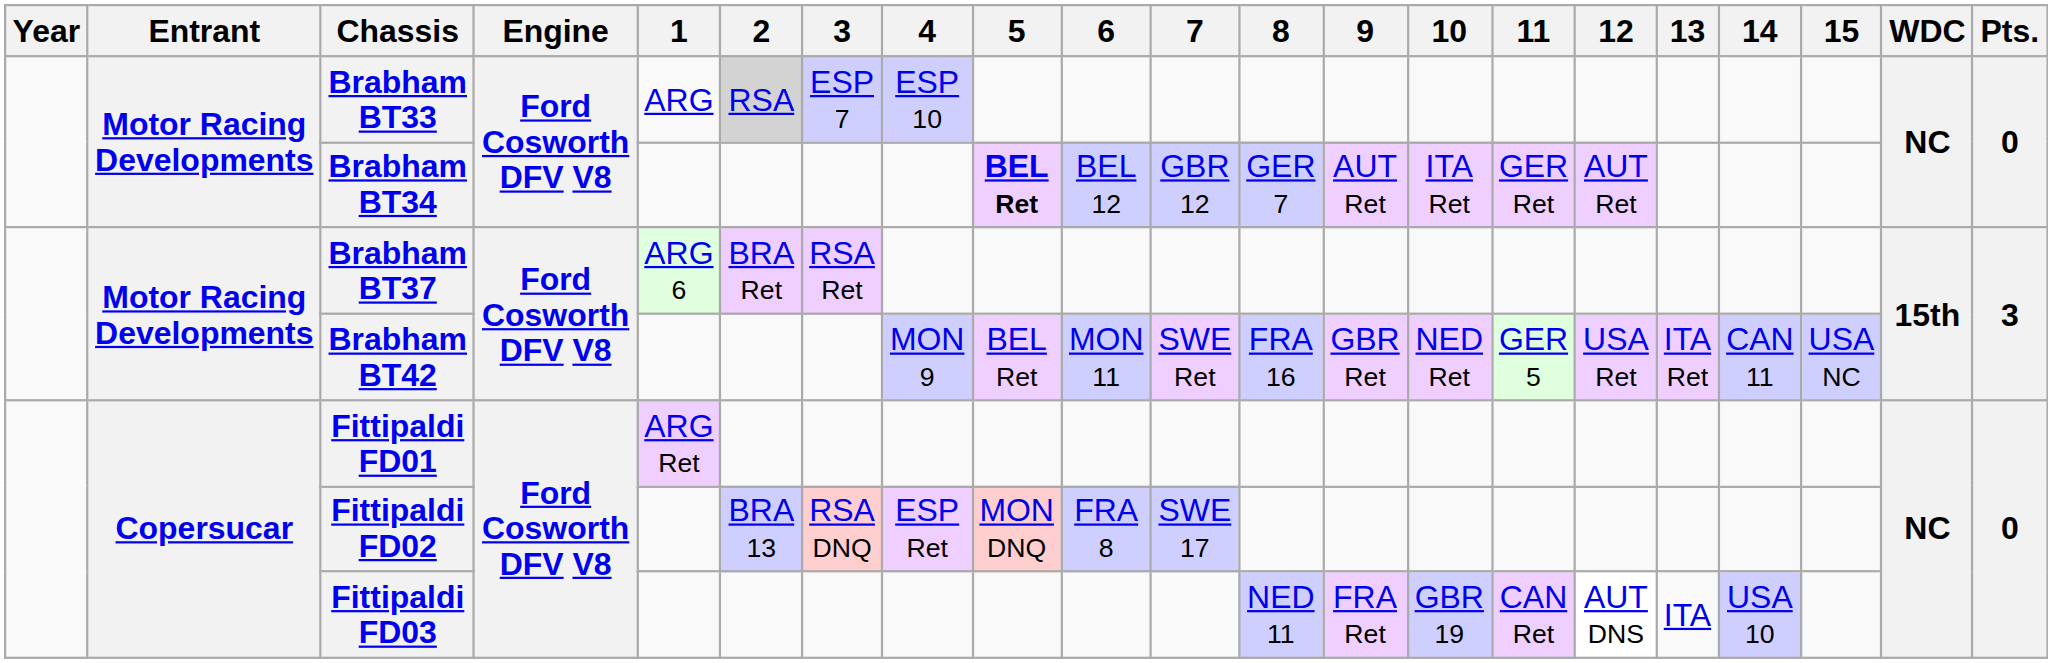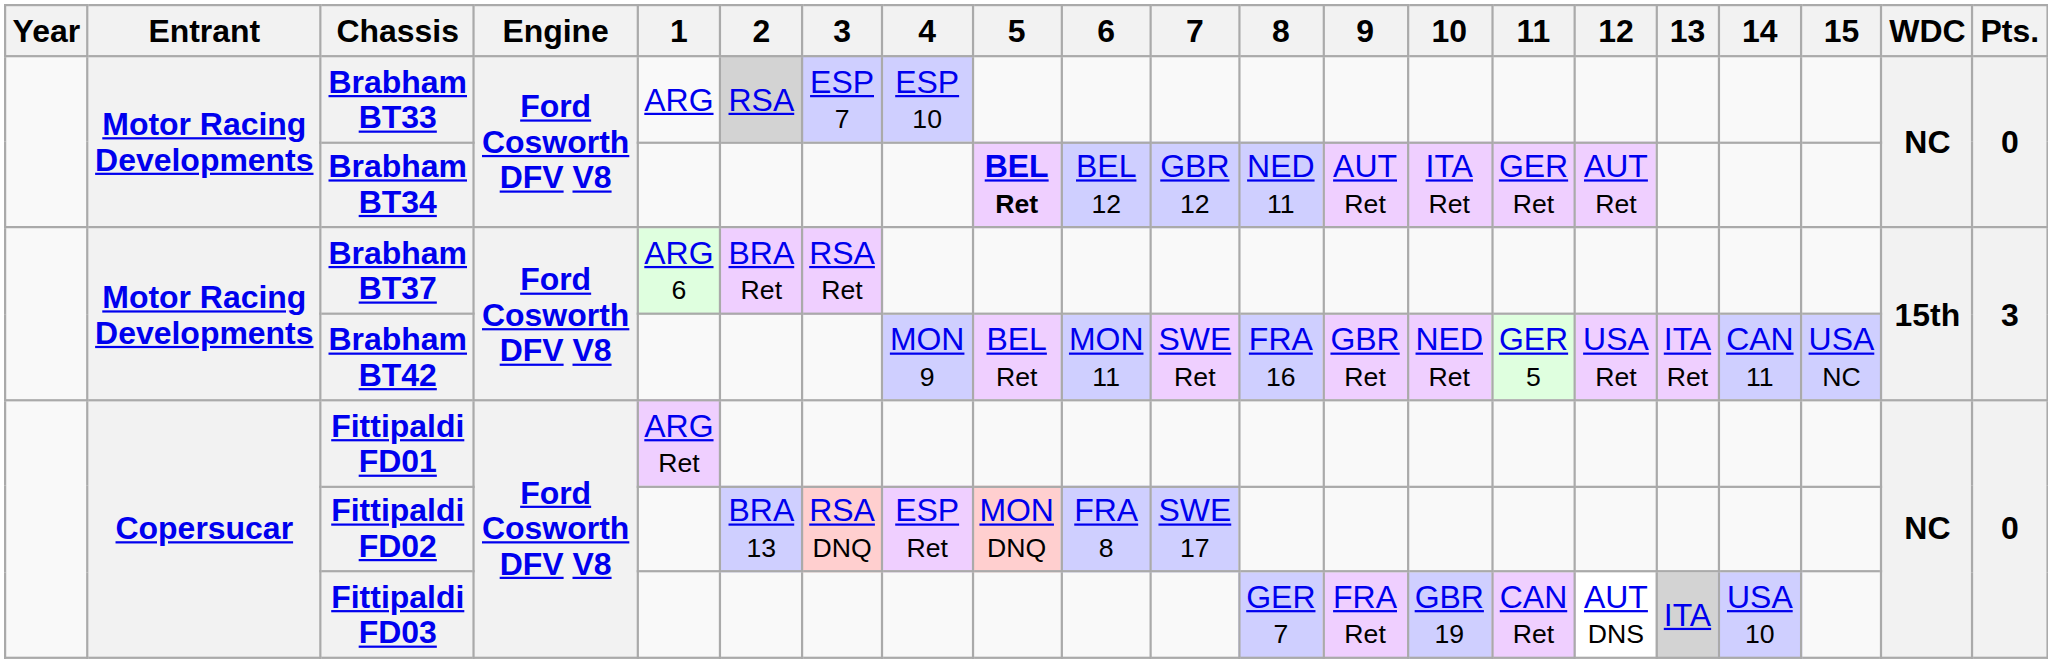Brabham BT34 | 8: GER 7 -> NED 11
Fittipaldi FD03 | 8: NED 11 -> GER 7
Fittipaldi FD03 | 13: no background -> lightgrey background
